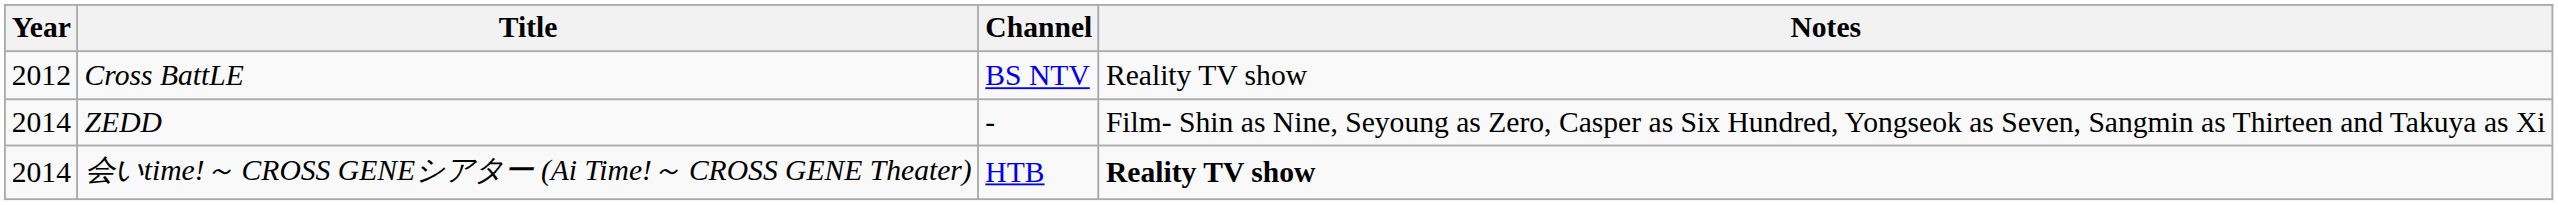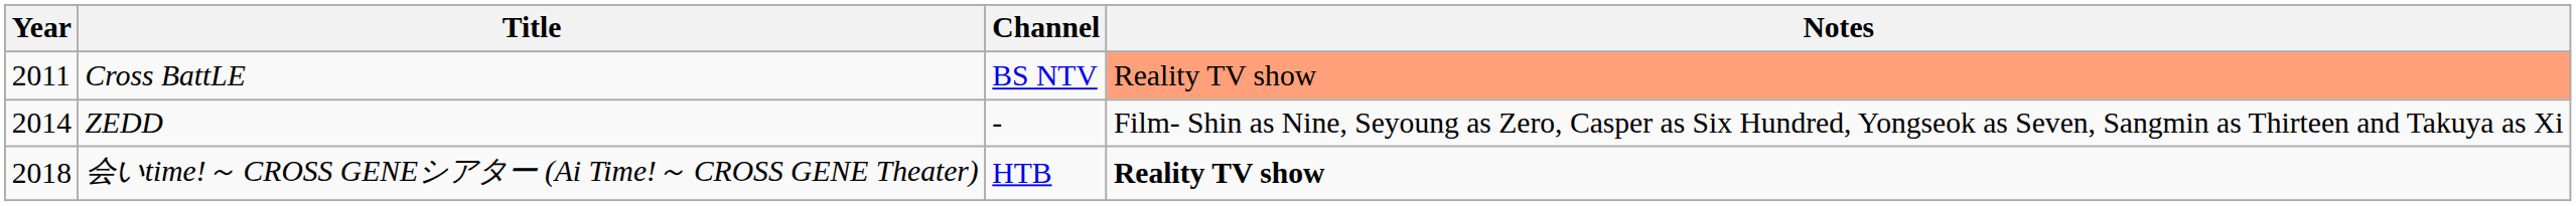Cross BattLE | Year: 2012 -> 2011
Cross BattLE | Notes: no background -> lightsalmon background
会いtime!～ CROSS GENEシアター (Ai Time!～ CROSS GENE Theater) | Year: 2014 -> 2018
